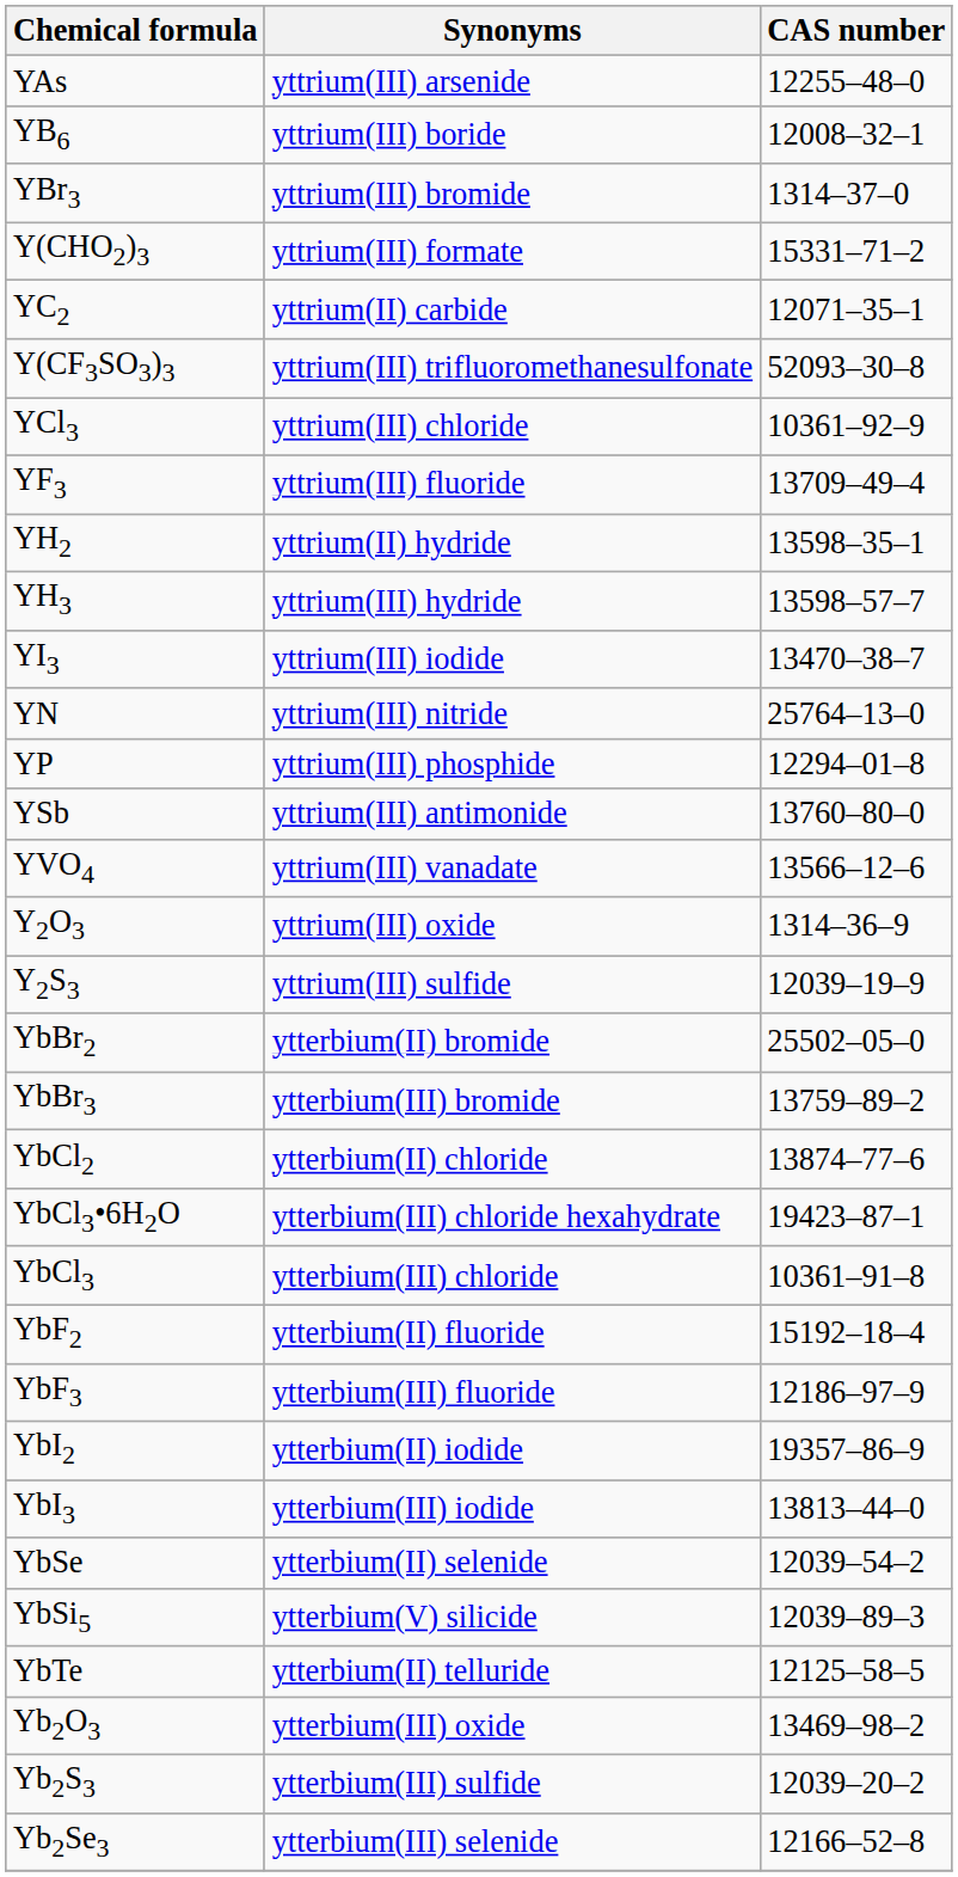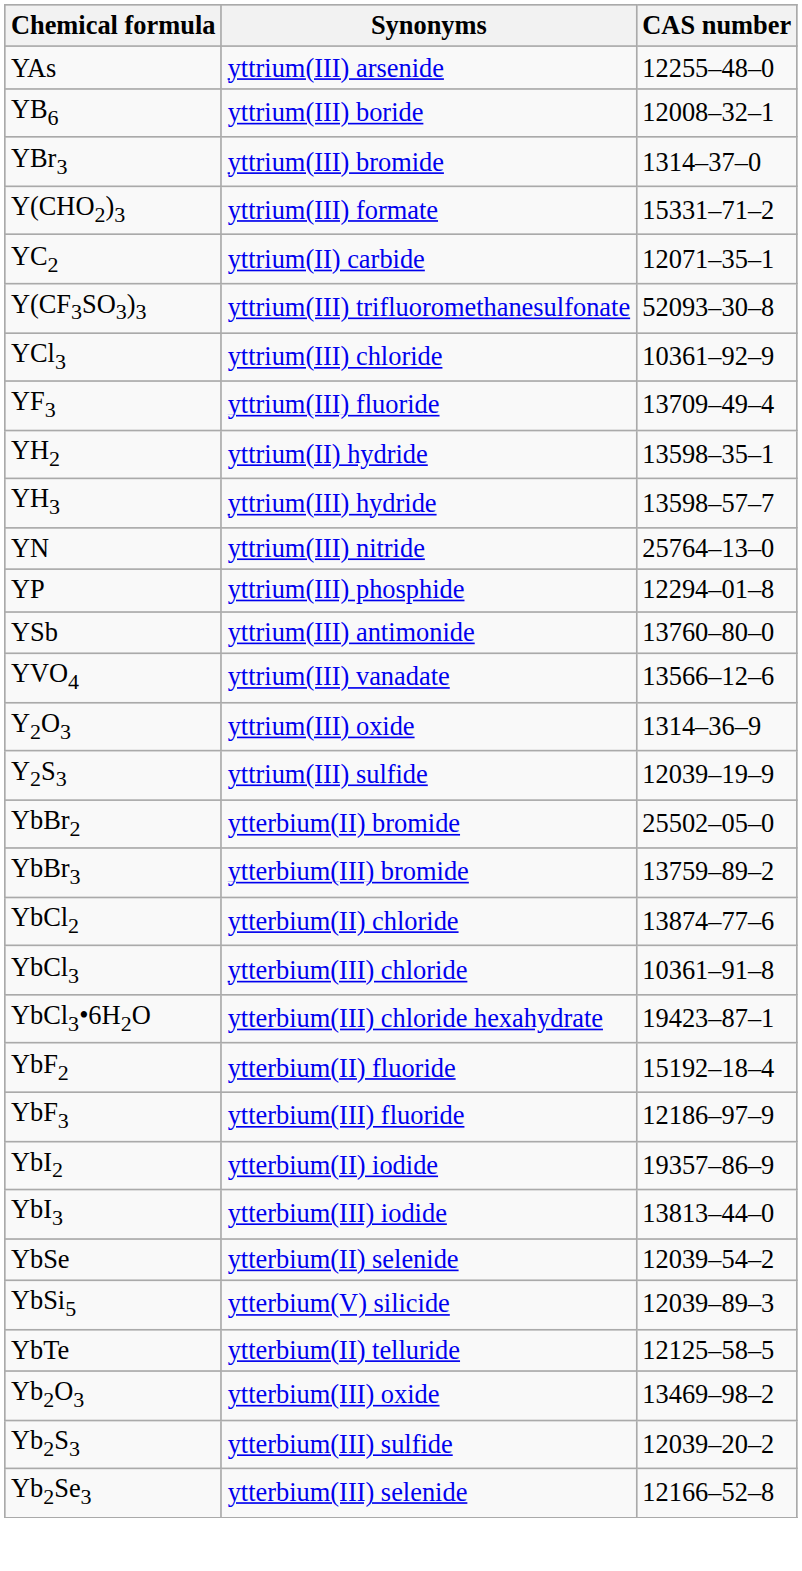- row: YI3 | yttrium(III) iodide | 13470–38–7
rows swapped: YbCl3 <-> YbCl3•6H2O
